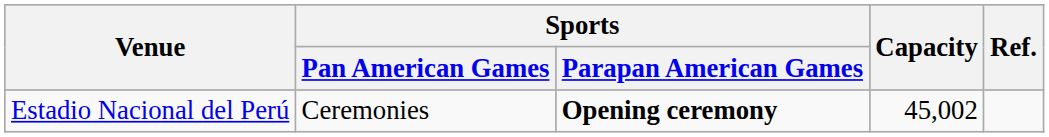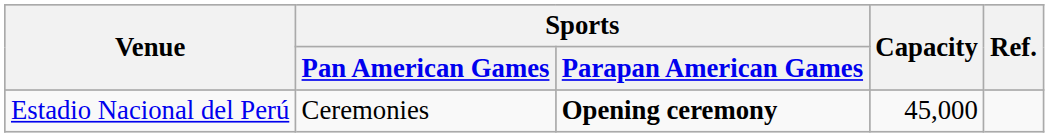Estadio Nacional del Perú | Capacity: 45,002 -> 45,000
